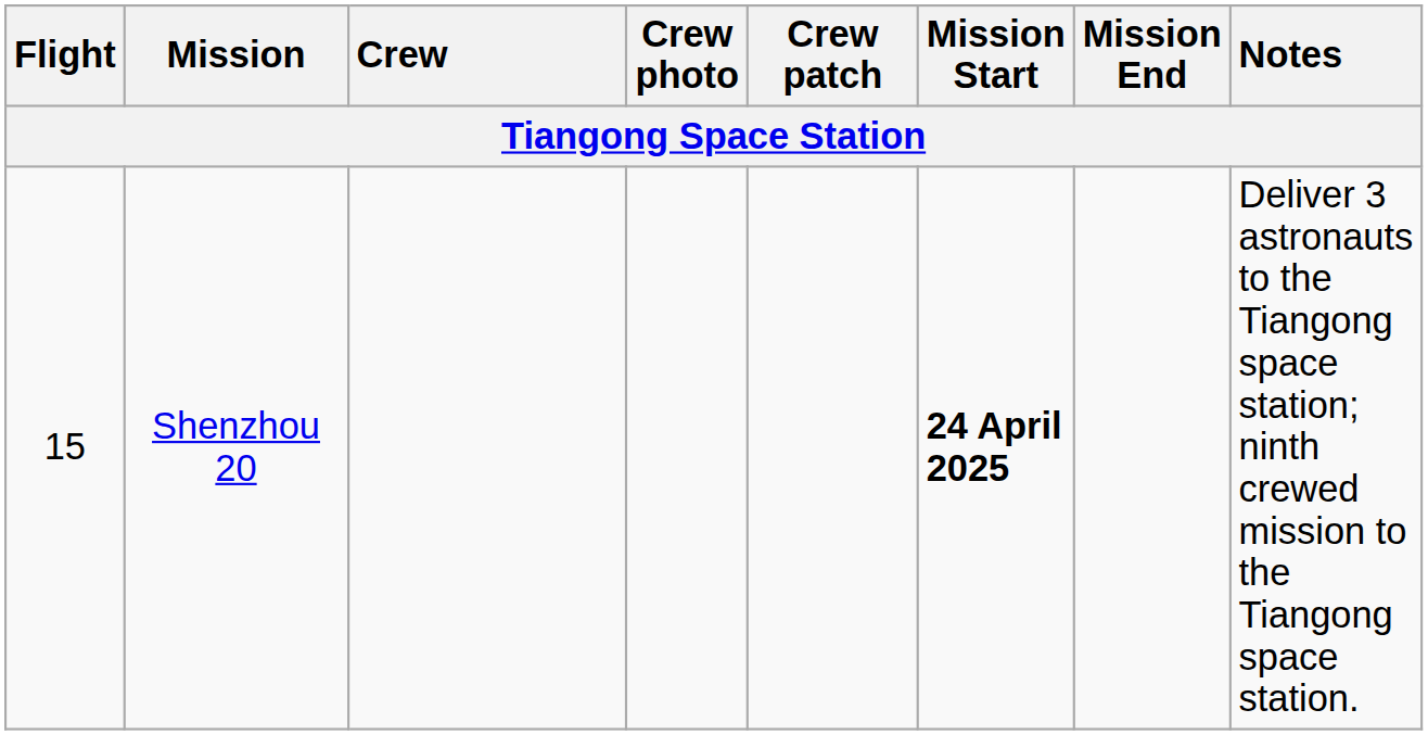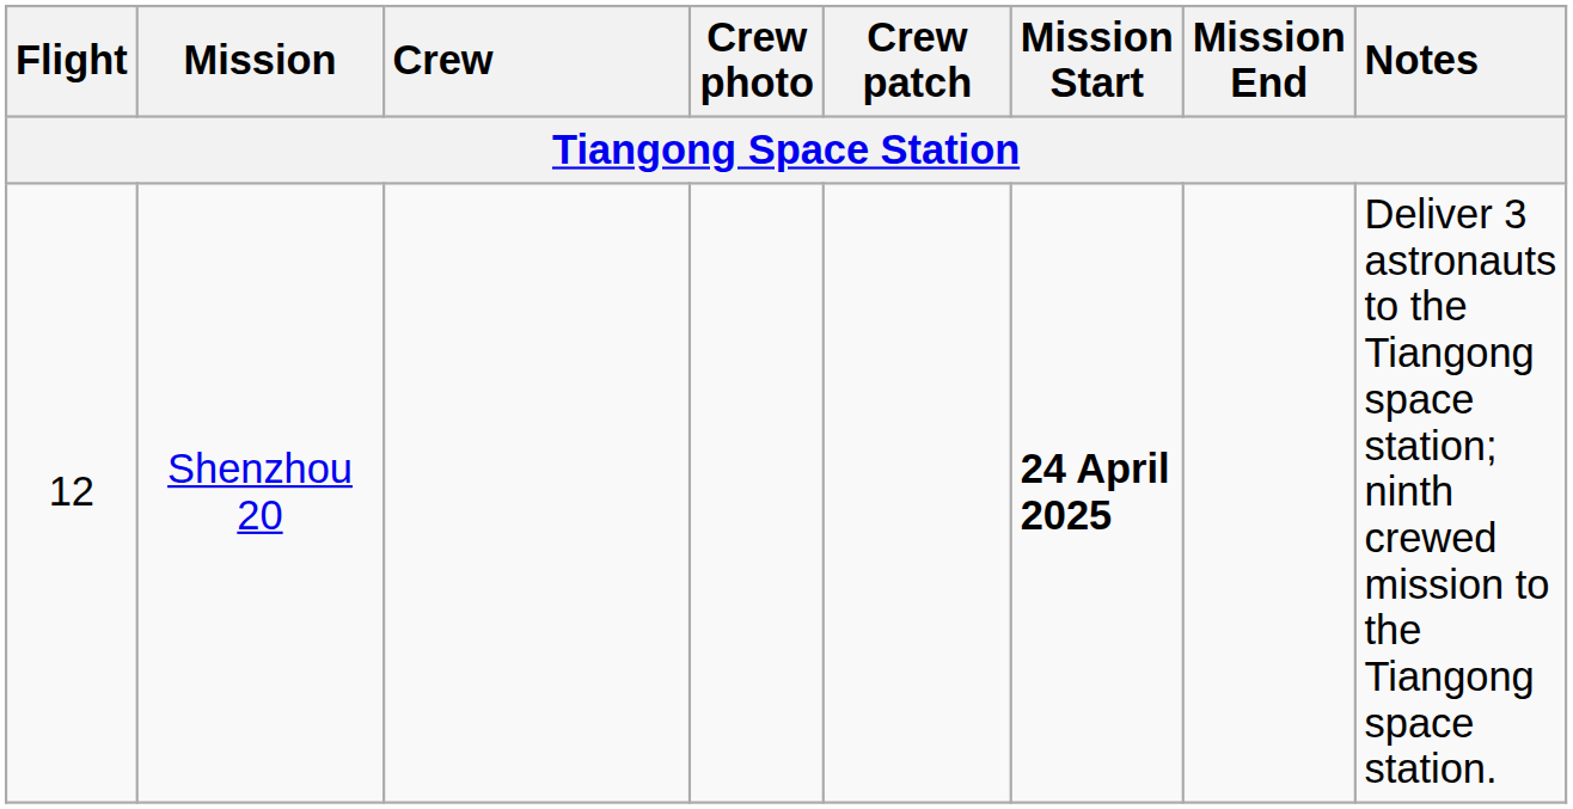Shenzhou 20 | Flight: 15 -> 12
